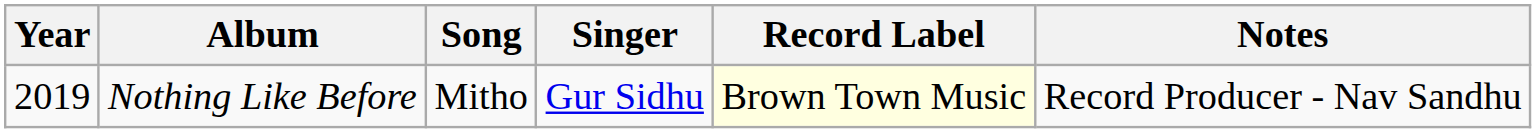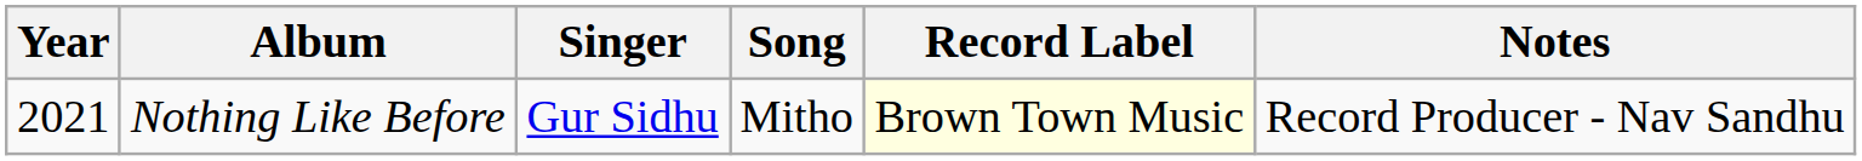columns swapped: Song <-> Singer
Nothing Like Before | Year: 2019 -> 2021
